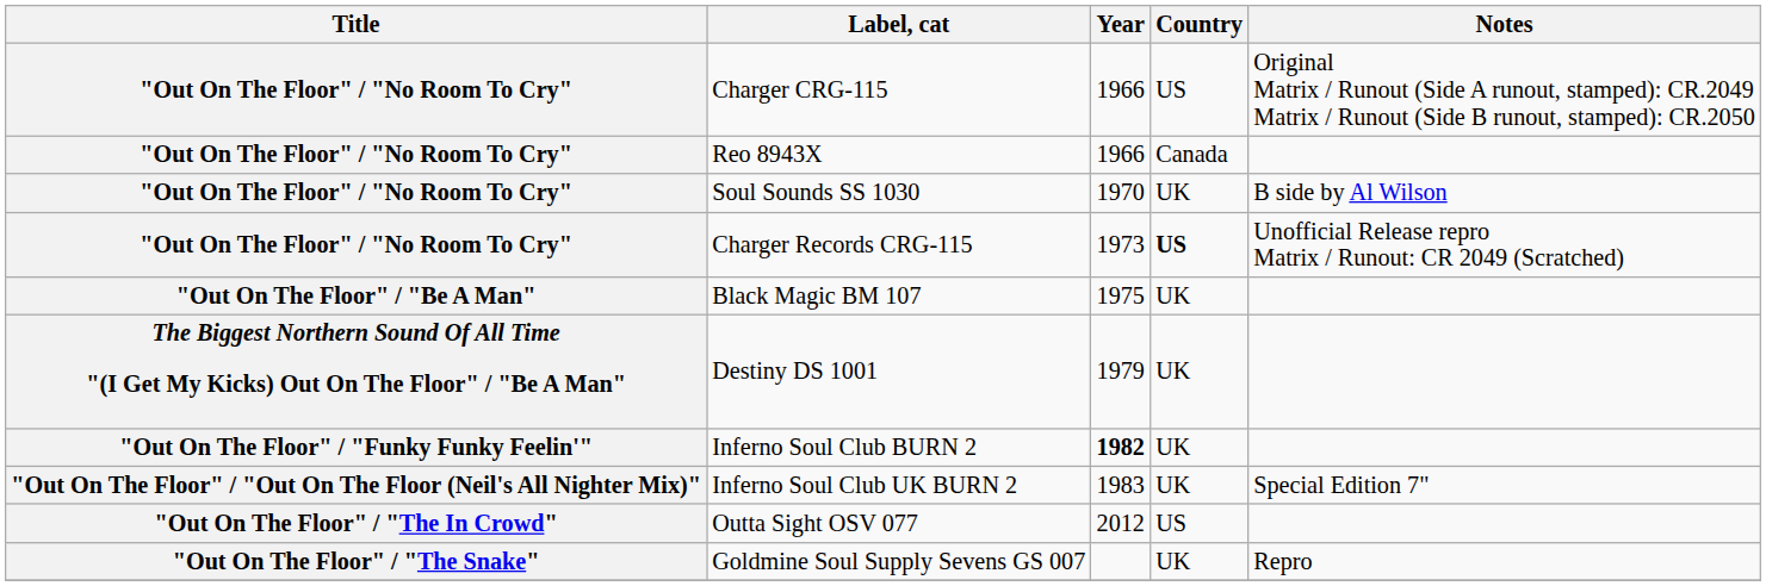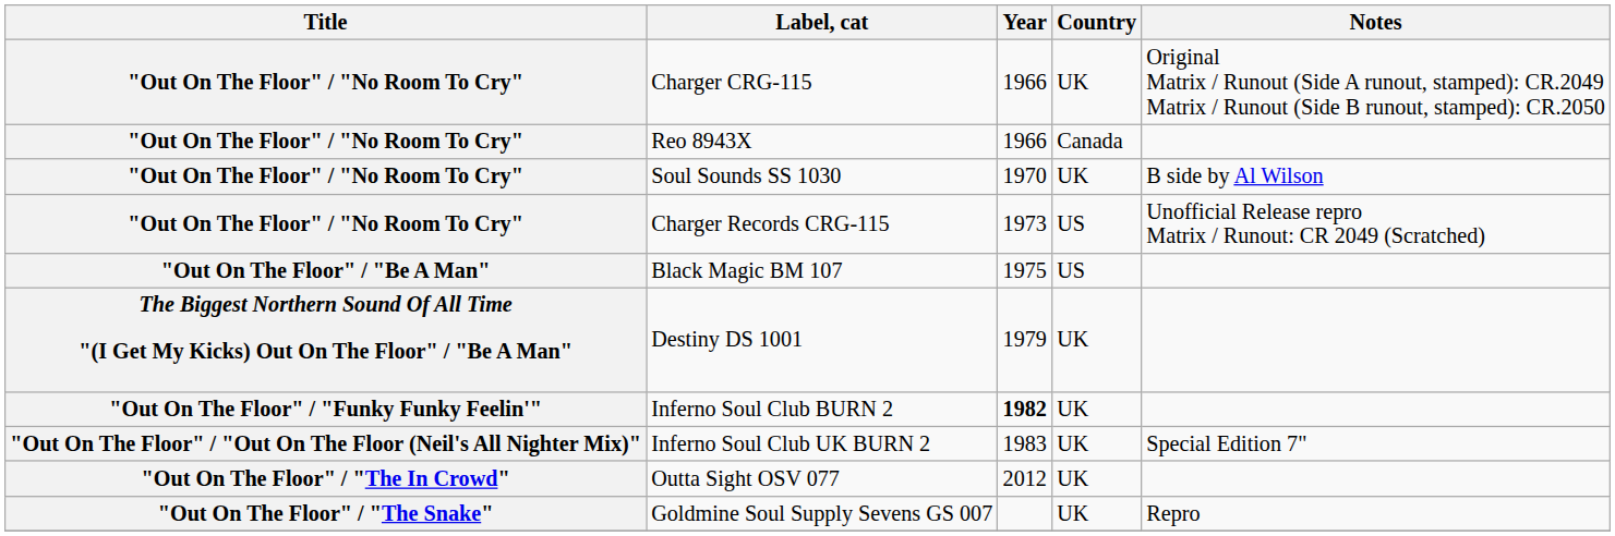Charger CRG-115 | Country: US -> UK
Charger Records CRG-115 | Country: bold -> normal
Black Magic BM 107 | Country: UK -> US
Outta Sight OSV 077 | Country: US -> UK
